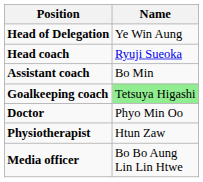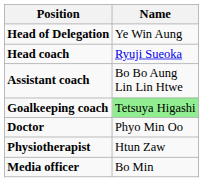Assistant coach | Name: Bo Min -> Bo Bo Aung Lin Lin Htwe
Media officer | Name: Bo Bo Aung Lin Lin Htwe -> Bo Min
